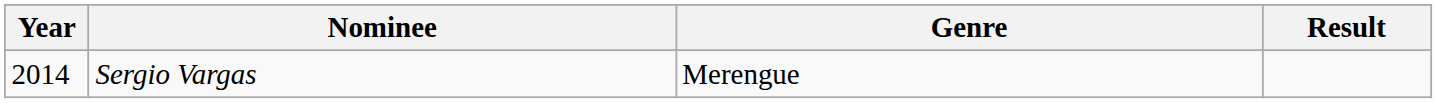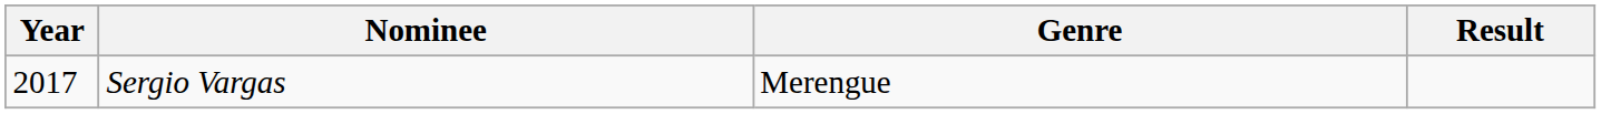Sergio Vargas | Year: 2014 -> 2017
